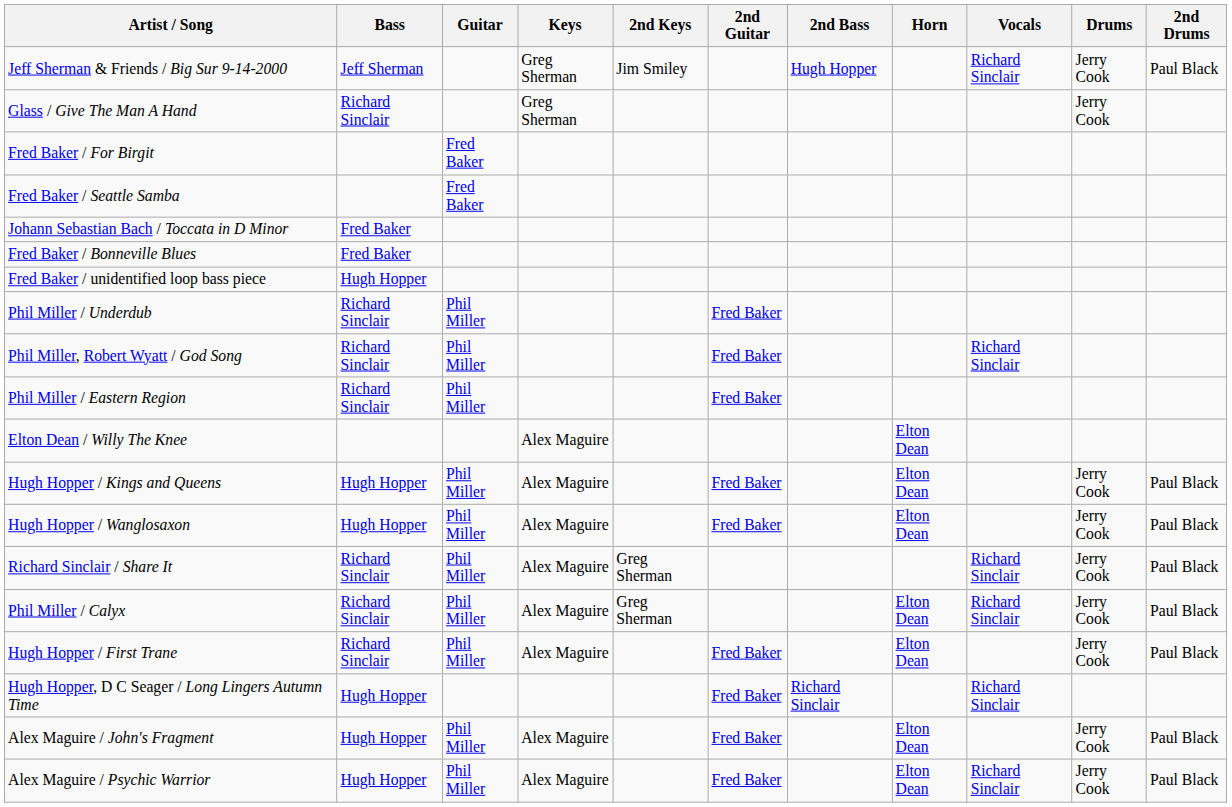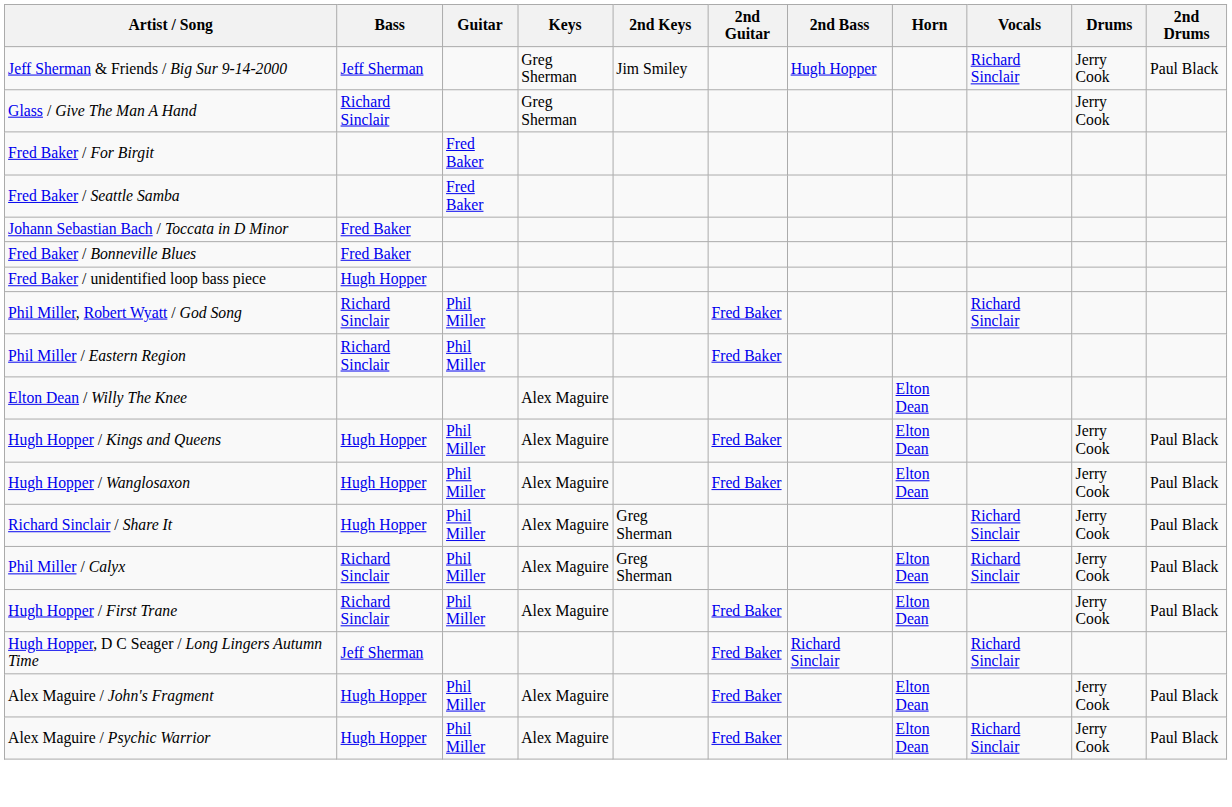- row: Phil Miller / Underdub | Richard Sinclair | Phil Miller | Fred Baker
Richard Sinclair / Share It | Bass: Richard Sinclair -> Hugh Hopper
Hugh Hopper, D C Seager / Long Lingers Autumn Time | Bass: Hugh Hopper -> Jeff Sherman
